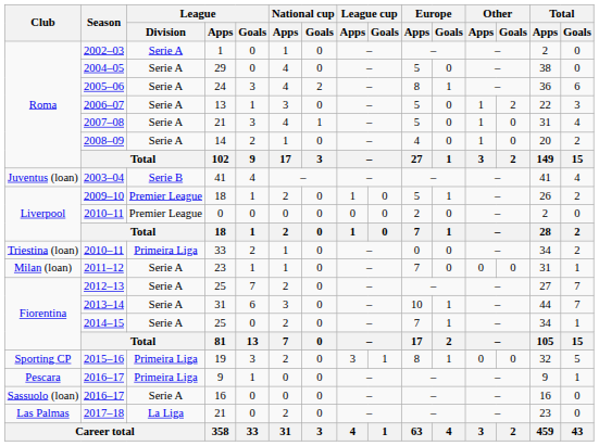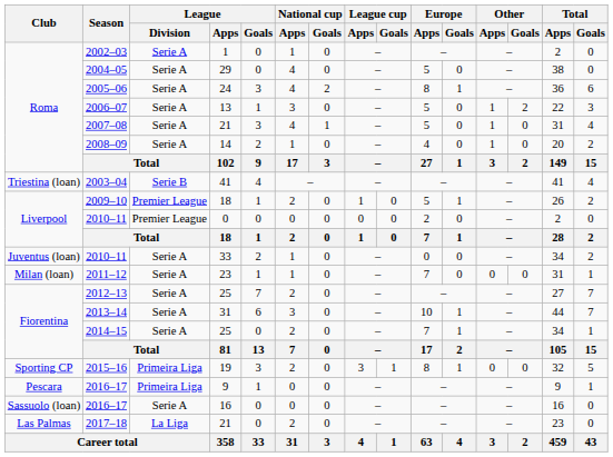2003–04 | Club: Juventus (loan) -> Triestina (loan)
2010–11 / 33 | Club: Triestina (loan) -> Juventus (loan)
2010–11 / 33 | League / Division: Primeira Liga -> Serie A
